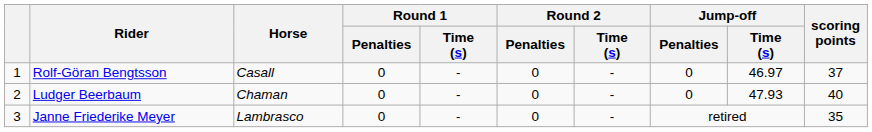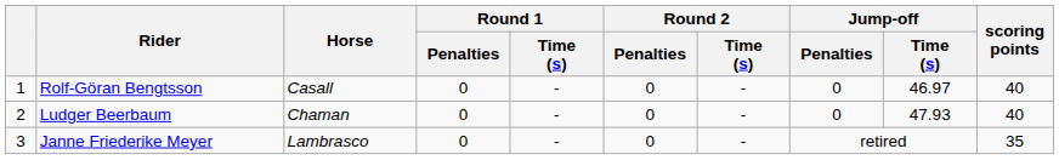Rolf-Göran Bengtsson | scoring points: 37 -> 40
